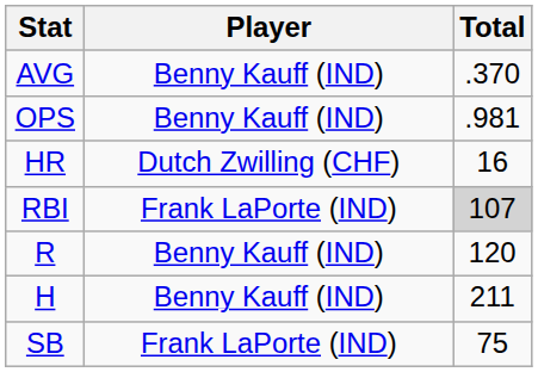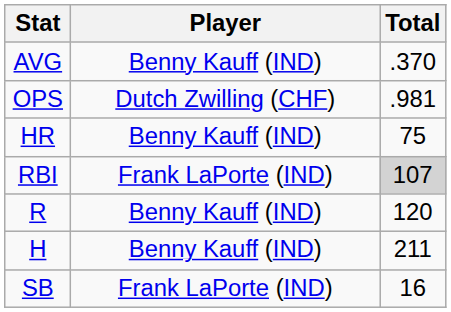OPS | Player: Benny Kauff (IND) -> Dutch Zwilling (CHF)
HR | Player: Dutch Zwilling (CHF) -> Benny Kauff (IND)
HR | Total: 16 -> 75
SB | Total: 75 -> 16
